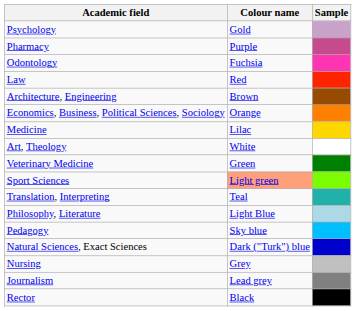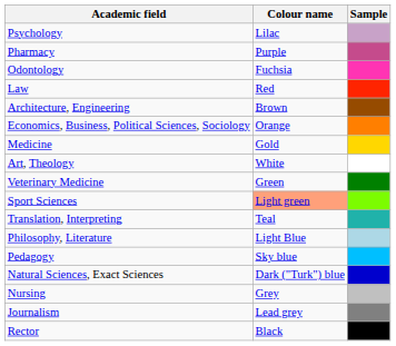Psychology | Colour name: Gold -> Lilac
Medicine | Colour name: Lilac -> Gold
